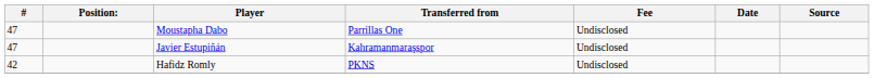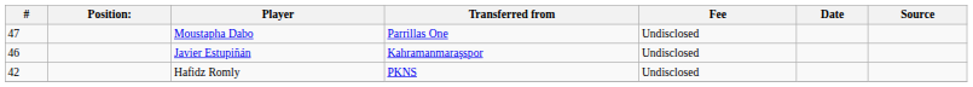Javier Estupiñán | #: 47 -> 46
